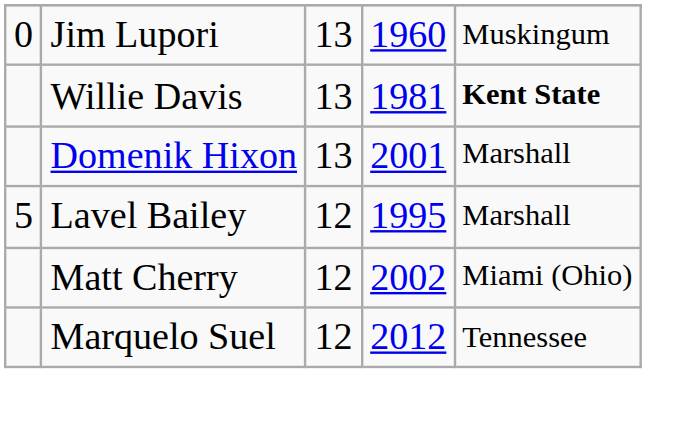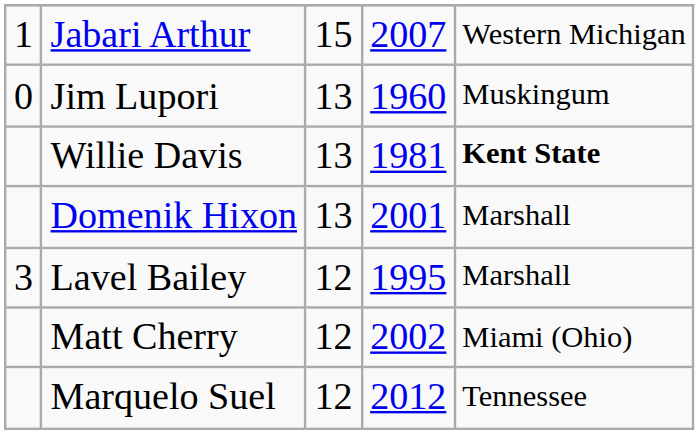+ row: 1 | Jabari Arthur | 15 | 2007 | Western Michigan
Lavel Bailey | column 1: 5 -> 3
